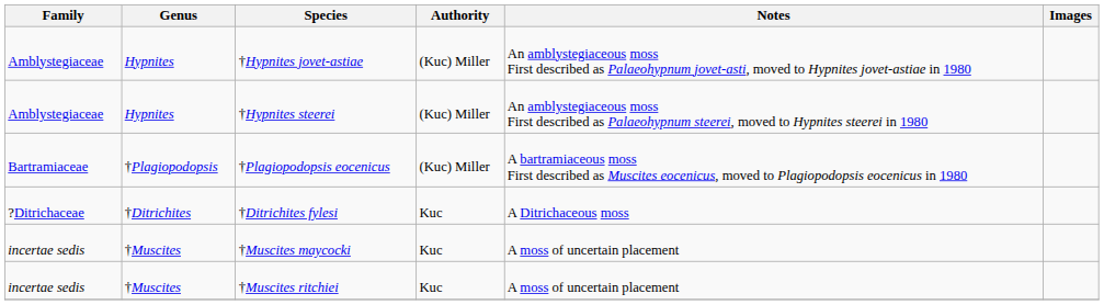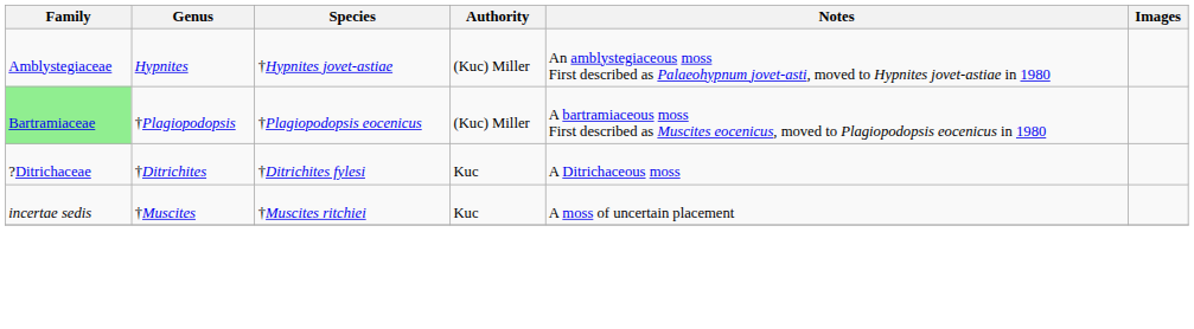- row: Amblystegiaceae | Hypnites | †Hypnites steerei | (Kuc) Miller | An amblystegiaceous moss First described as Palaeohypnum steerei, moved to Hypnites steerei in 1980
†Plagiopodopsis eocenicus | Family: no background -> lightgreen background
- row: incertae sedis | †Muscites | †Muscites maycocki | Kuc | A moss of uncertain placement
